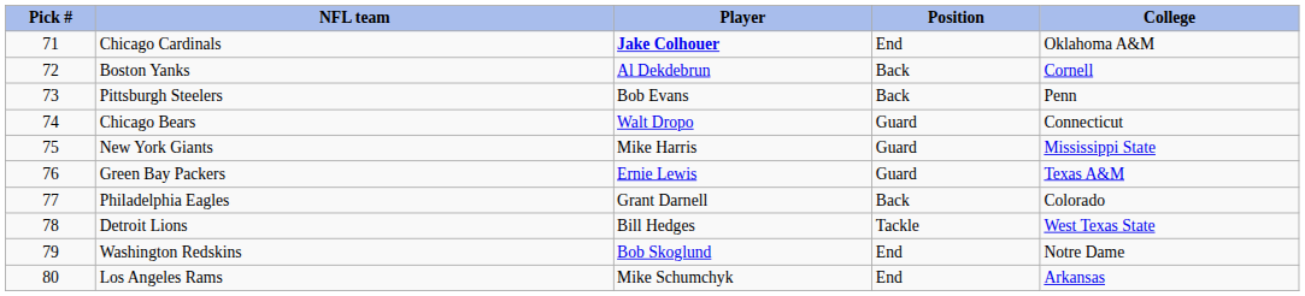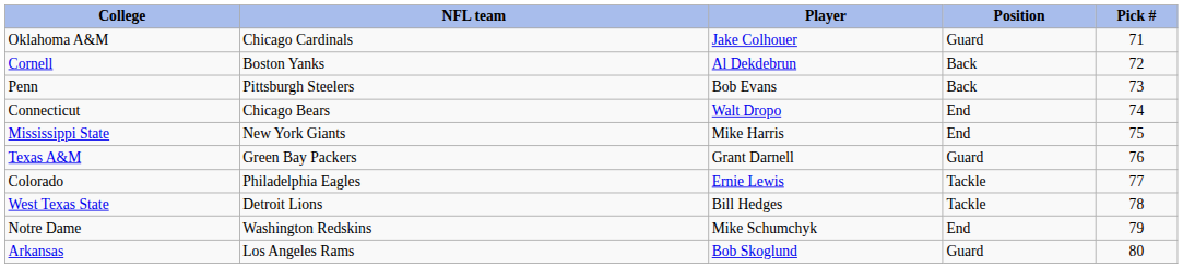columns swapped: Pick # <-> College
Chicago Cardinals | Player: bold -> normal
Chicago Cardinals | Position: End -> Guard
Chicago Bears | Position: Guard -> End
New York Giants | Position: Guard -> End
Green Bay Packers | Player: Ernie Lewis -> Grant Darnell
Philadelphia Eagles | Player: Grant Darnell -> Ernie Lewis
Philadelphia Eagles | Position: Back -> Tackle
Washington Redskins | Player: Bob Skoglund -> Mike Schumchyk
Los Angeles Rams | Player: Mike Schumchyk -> Bob Skoglund
Los Angeles Rams | Position: End -> Guard
